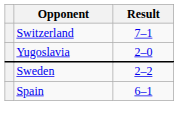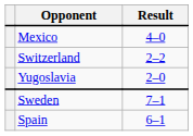+ row: Mexico | 4–0
Switzerland | Result: 7–1 -> 2–2
Sweden | Result: 2–2 -> 7–1
